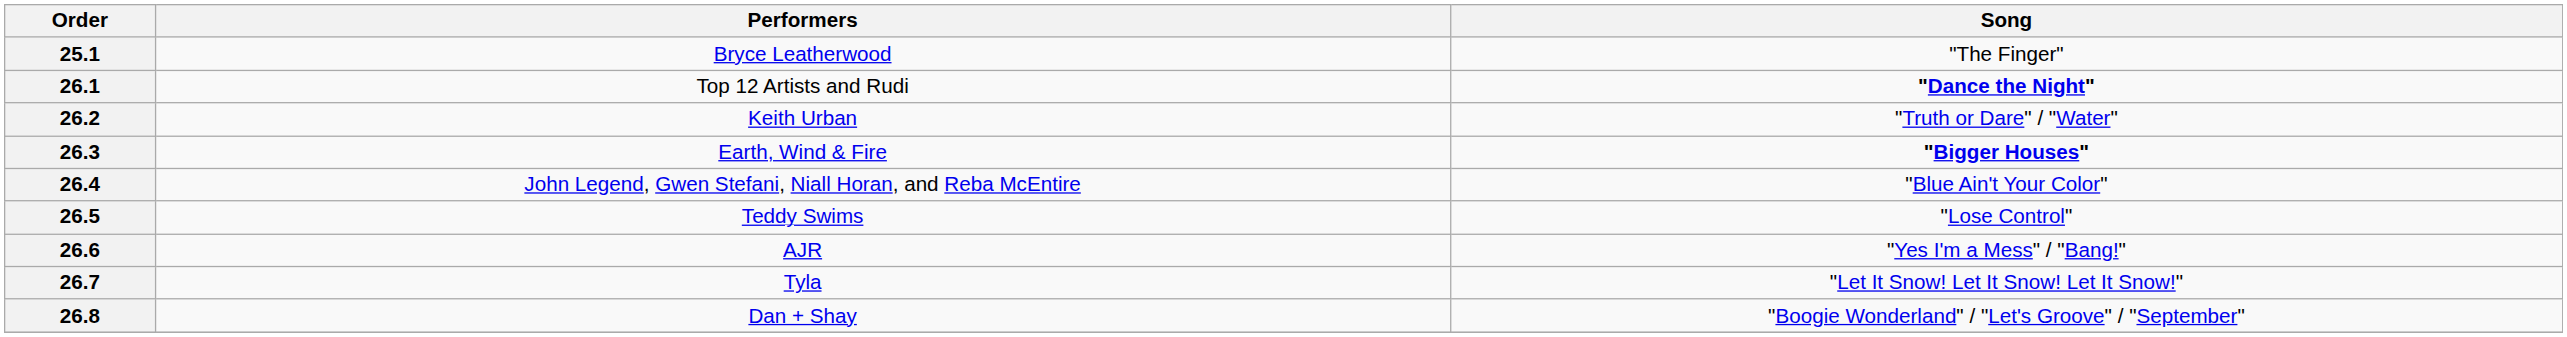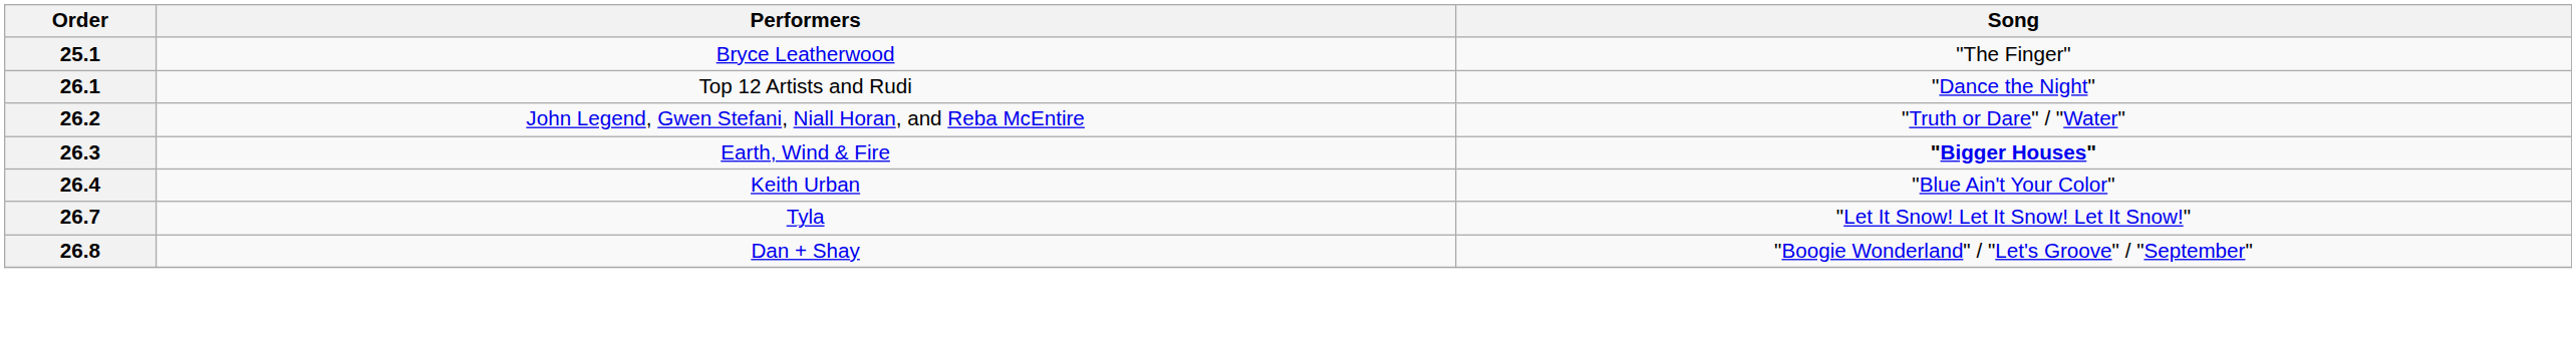26.1 | Song: bold -> normal
26.2 | Performers: Keith Urban -> John Legend, Gwen Stefani, Niall Horan, and Reba McEntire
26.4 | Performers: John Legend, Gwen Stefani, Niall Horan, and Reba McEntire -> Keith Urban
- row: 26.5 | Teddy Swims | "Lose Control"
- row: 26.6 | AJR | "Yes I'm a Mess" / "Bang!"
